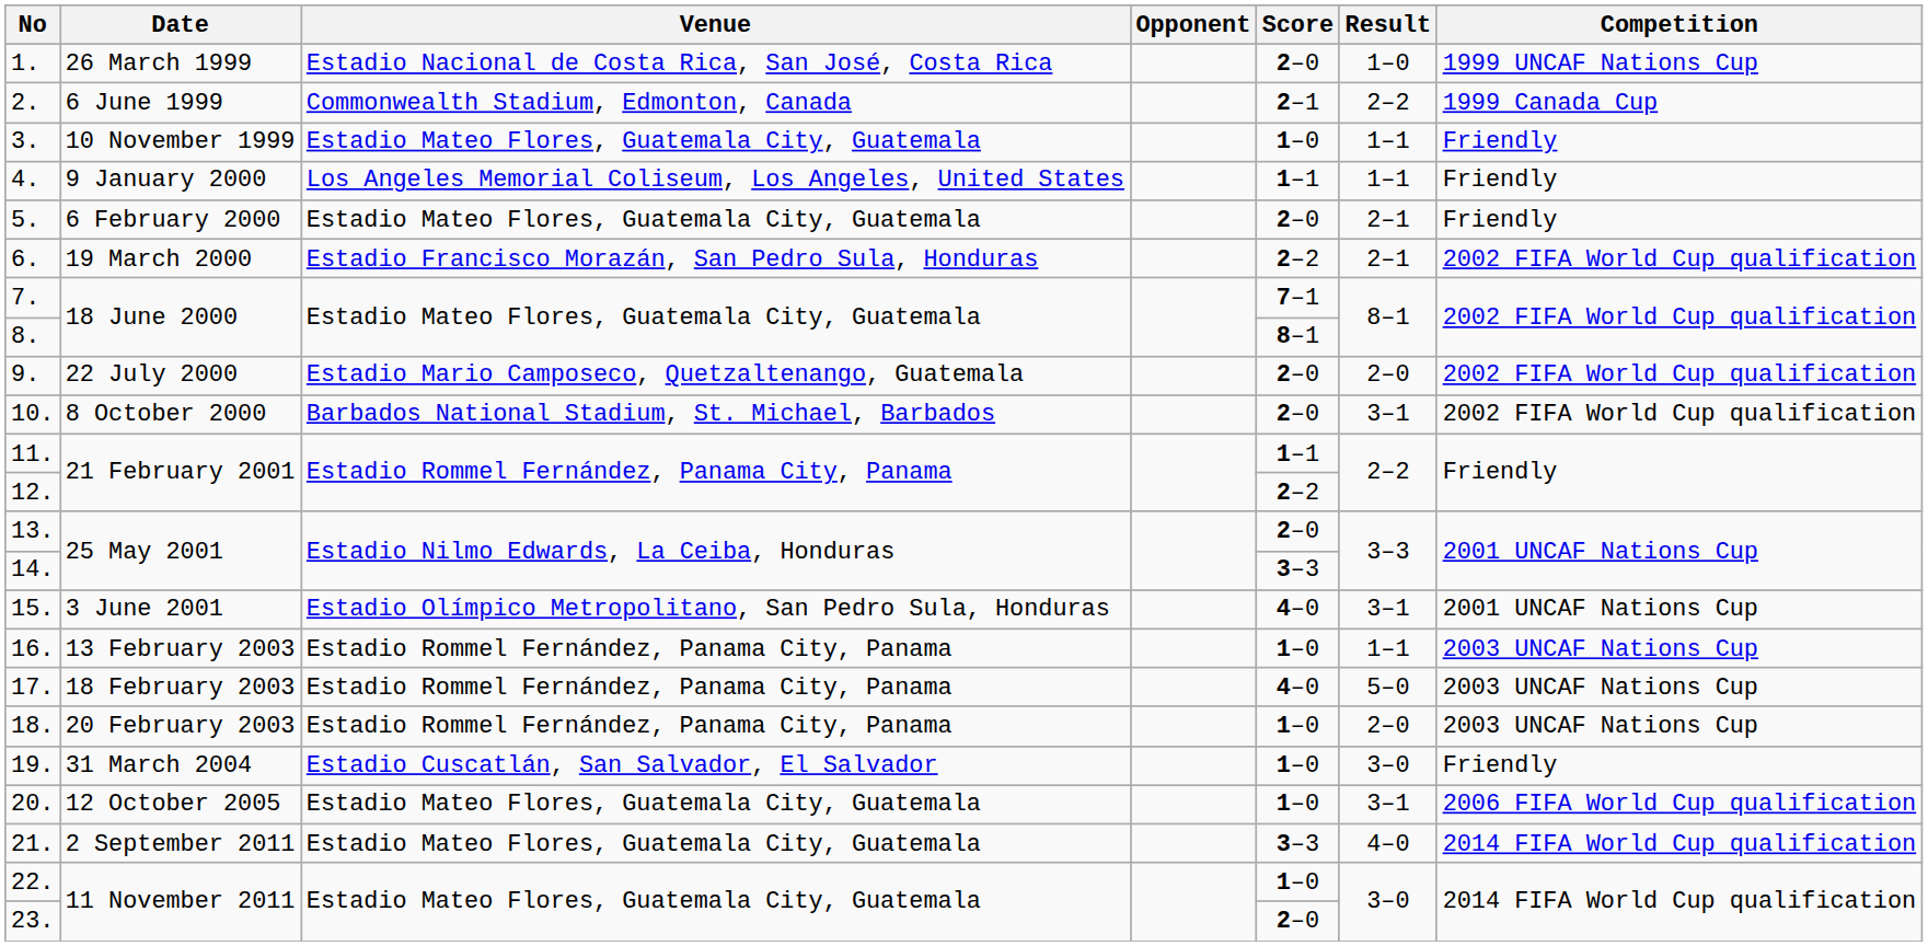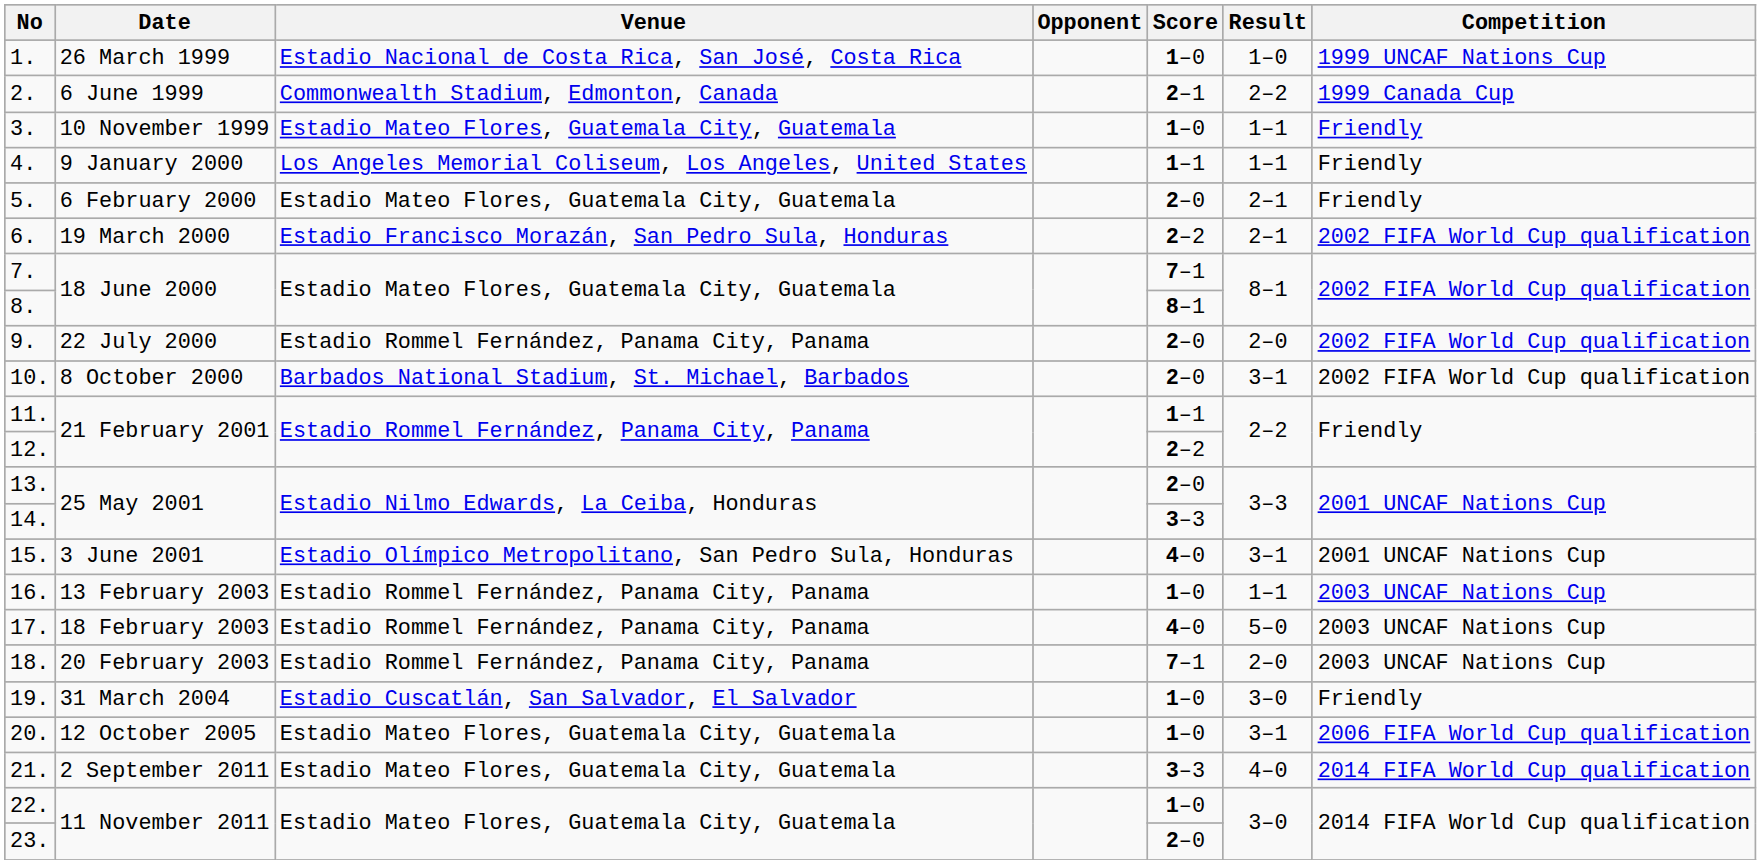1. | Score: 2–0 -> 1–0
9. | Venue: Estadio Mario Camposeco, Quetzaltenango, Guatemala -> Estadio Rommel Fernández, Panama City, Panama
18. | Score: 1–0 -> 7–1
